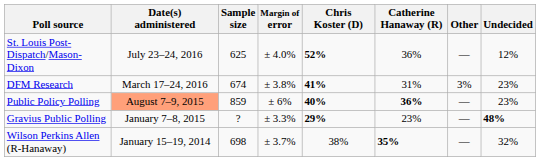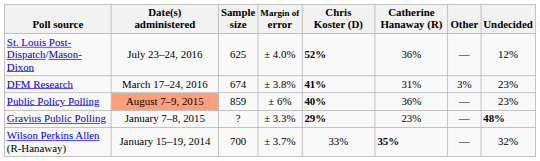Public Policy Polling | Catherine Hanaway (R): bold -> normal
Wilson Perkins Allen (R-Hanaway) | Sample size: 698 -> 700
Wilson Perkins Allen (R-Hanaway) | Chris Koster (D): 38% -> 33%
